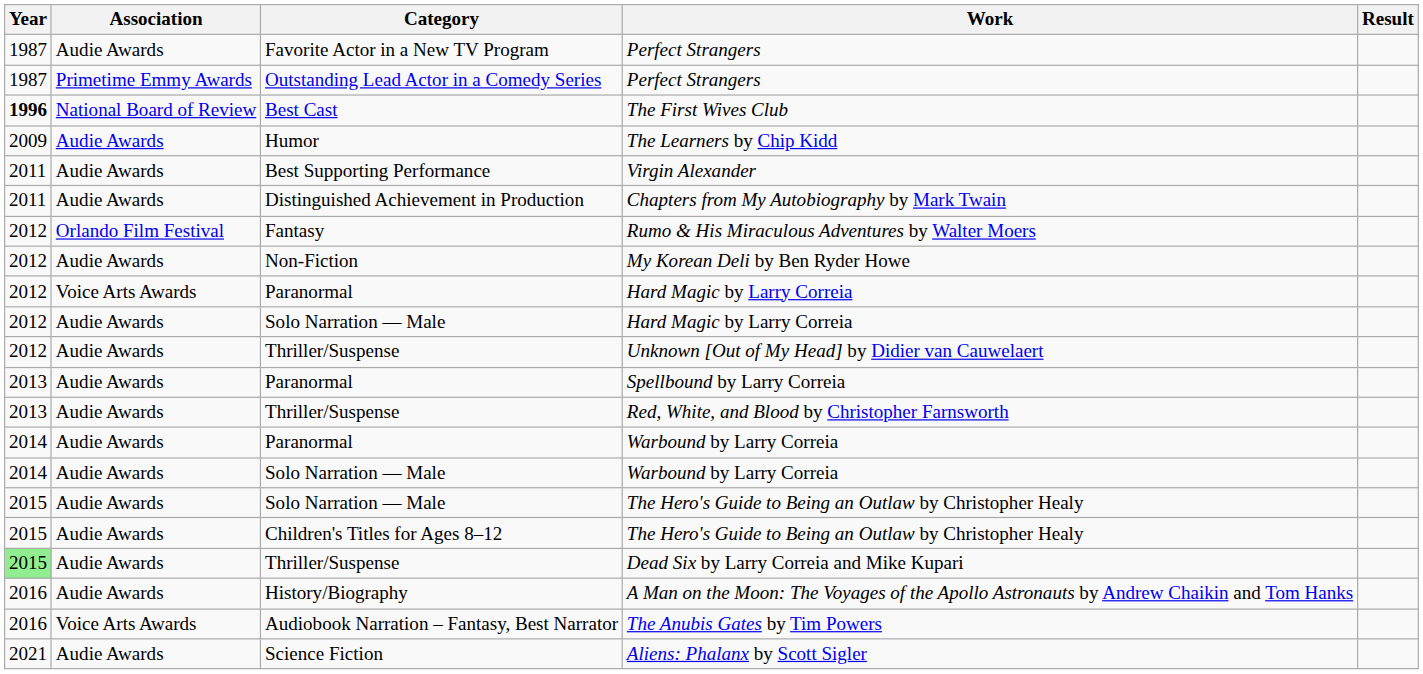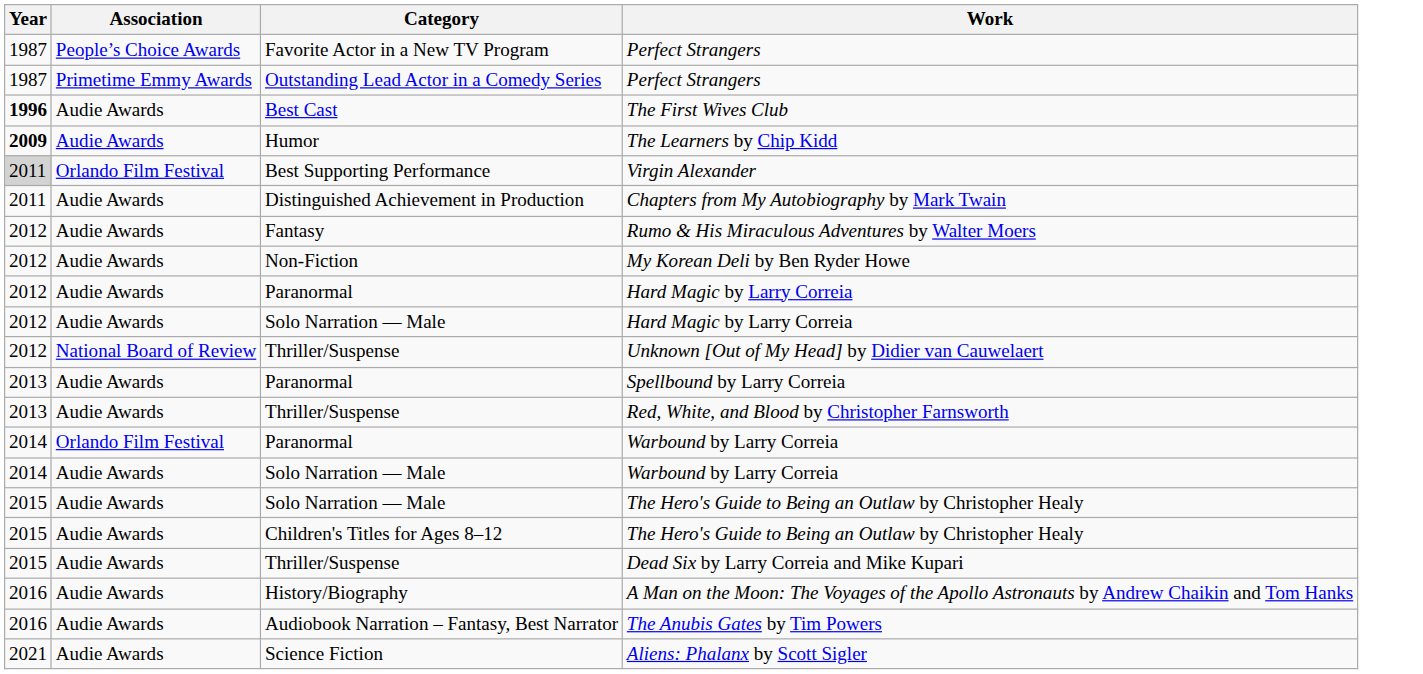- column: Result
Favorite Actor in a New TV Program / Perfect Strangers | Association: Audie Awards -> People’s Choice Awards
The First Wives Club | Association: National Board of Review -> Audie Awards
The Learners by Chip Kidd | Year: normal -> bold
Virgin Alexander | Year: no background -> lightgrey background
Virgin Alexander | Association: Audie Awards -> Orlando Film Festival
Rumo & His Miraculous Adventures by Walter Moers | Association: Orlando Film Festival -> Audie Awards
Paranormal / Hard Magic by Larry Correia | Association: Voice Arts Awards -> Audie Awards
Unknown [Out of My Head] by Didier van Cauwelaert | Association: Audie Awards -> National Board of Review
Paranormal / Warbound by Larry Correia | Association: Audie Awards -> Orlando Film Festival
Dead Six by Larry Correia and Mike Kupari | Year: lightgreen background -> no background
The Anubis Gates by Tim Powers | Association: Voice Arts Awards -> Audie Awards
